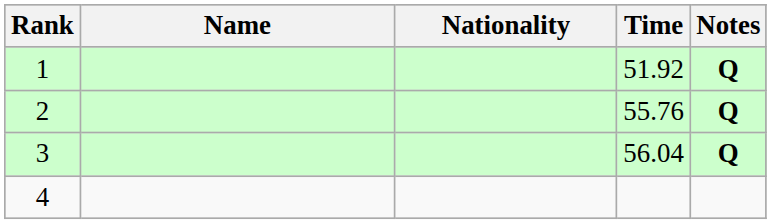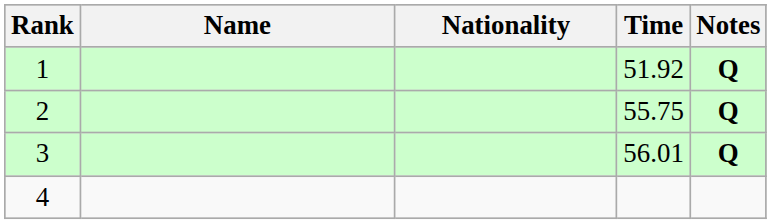2 | Time: 55.76 -> 55.75
3 | Time: 56.04 -> 56.01
